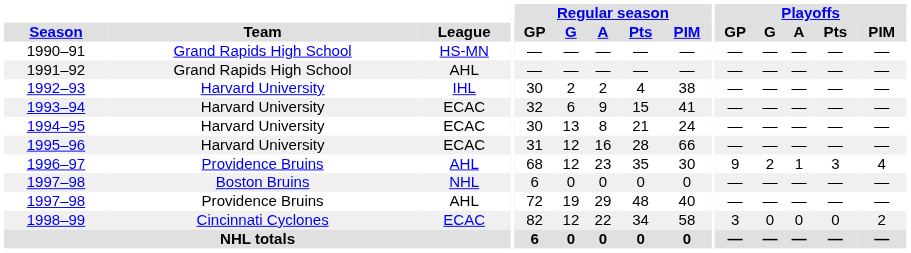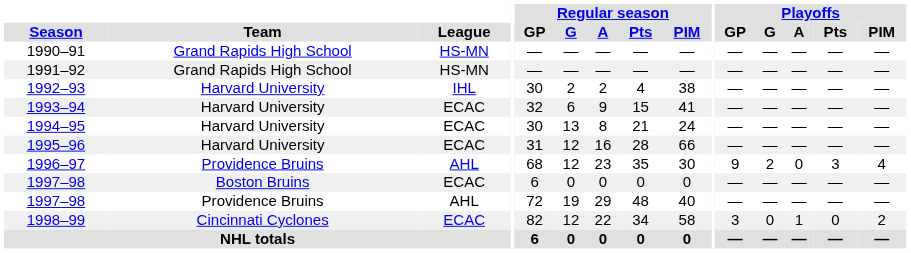1991–92 | League: AHL -> HS-MN
1996–97 | Playoffs / A: 1 -> 0
1997–98 / Boston Bruins | League: NHL -> ECAC
1998–99 | Playoffs / A: 0 -> 1
